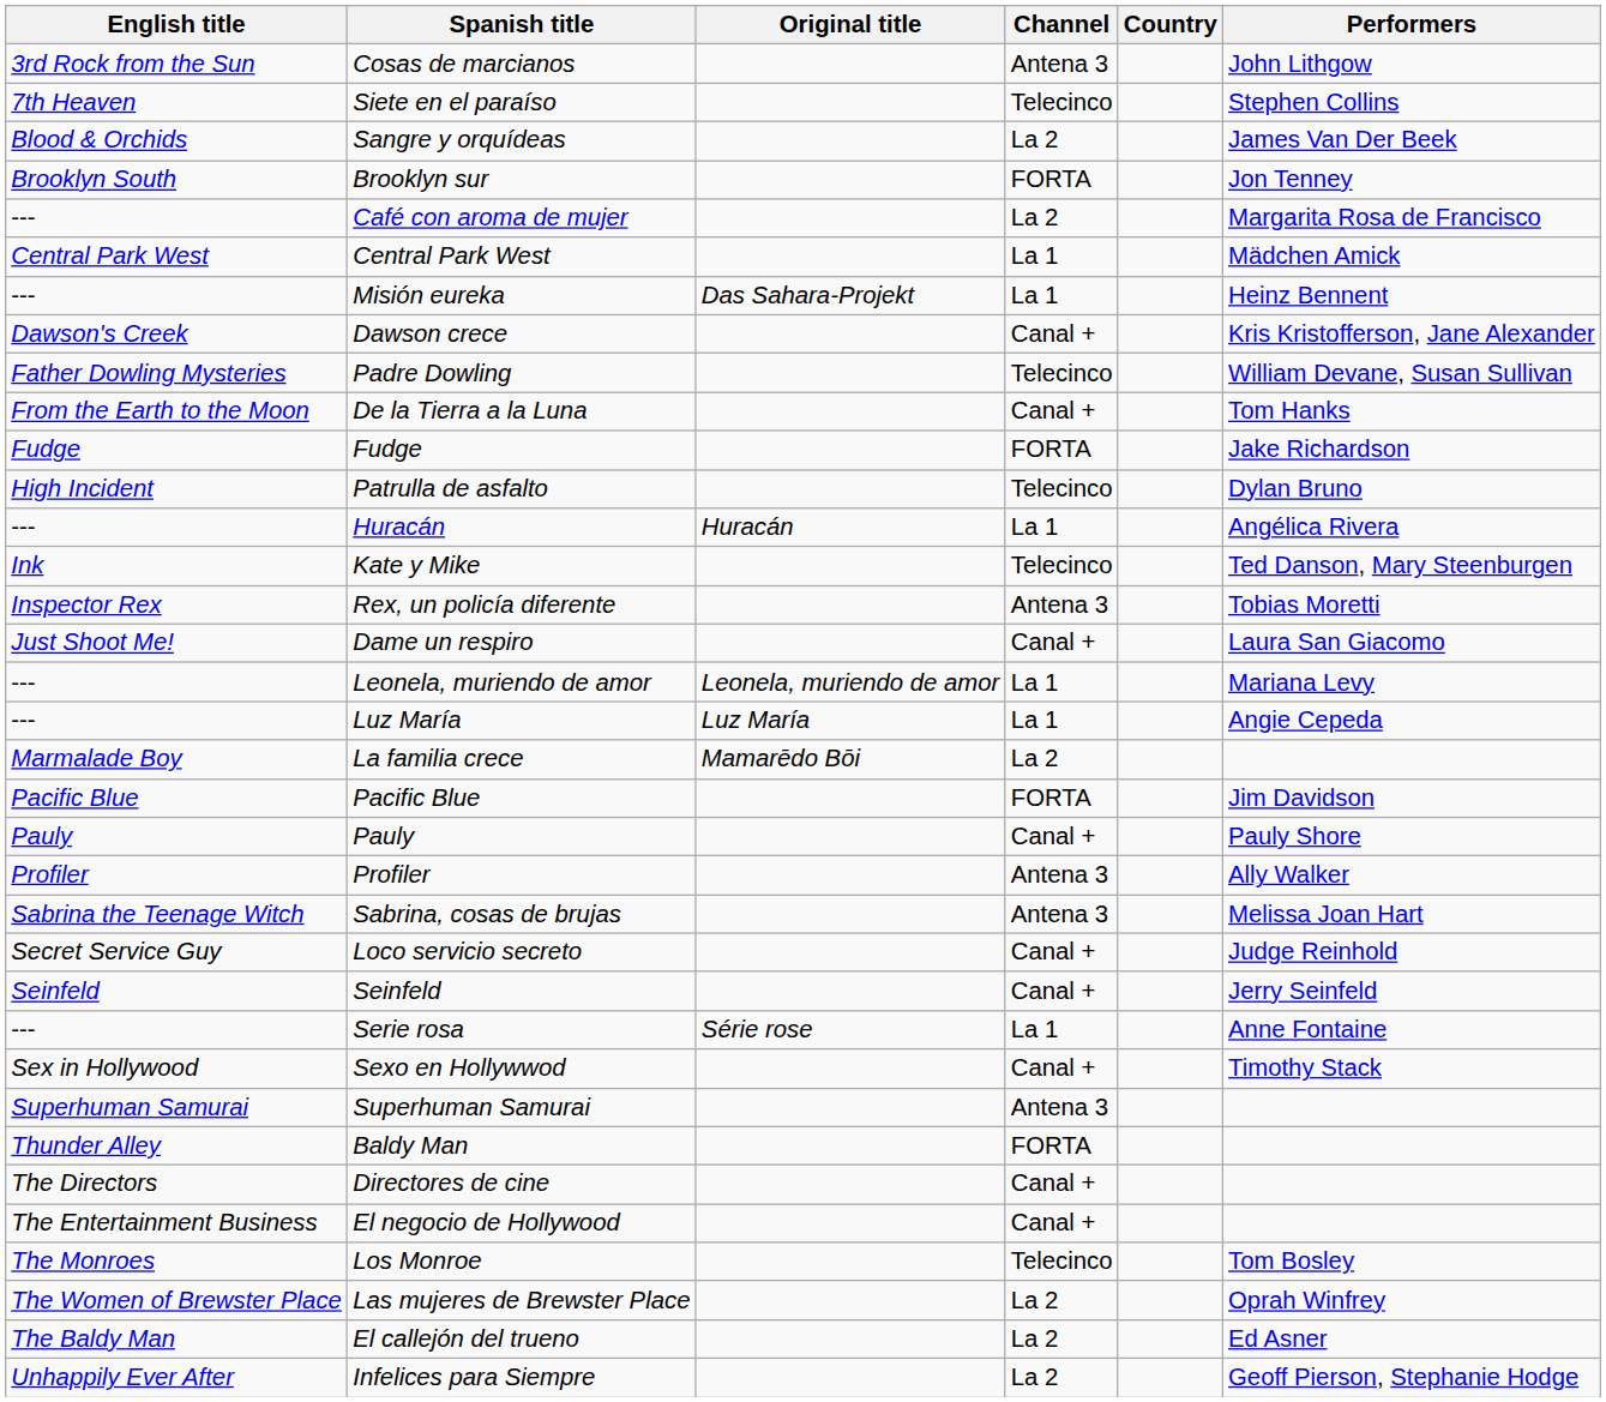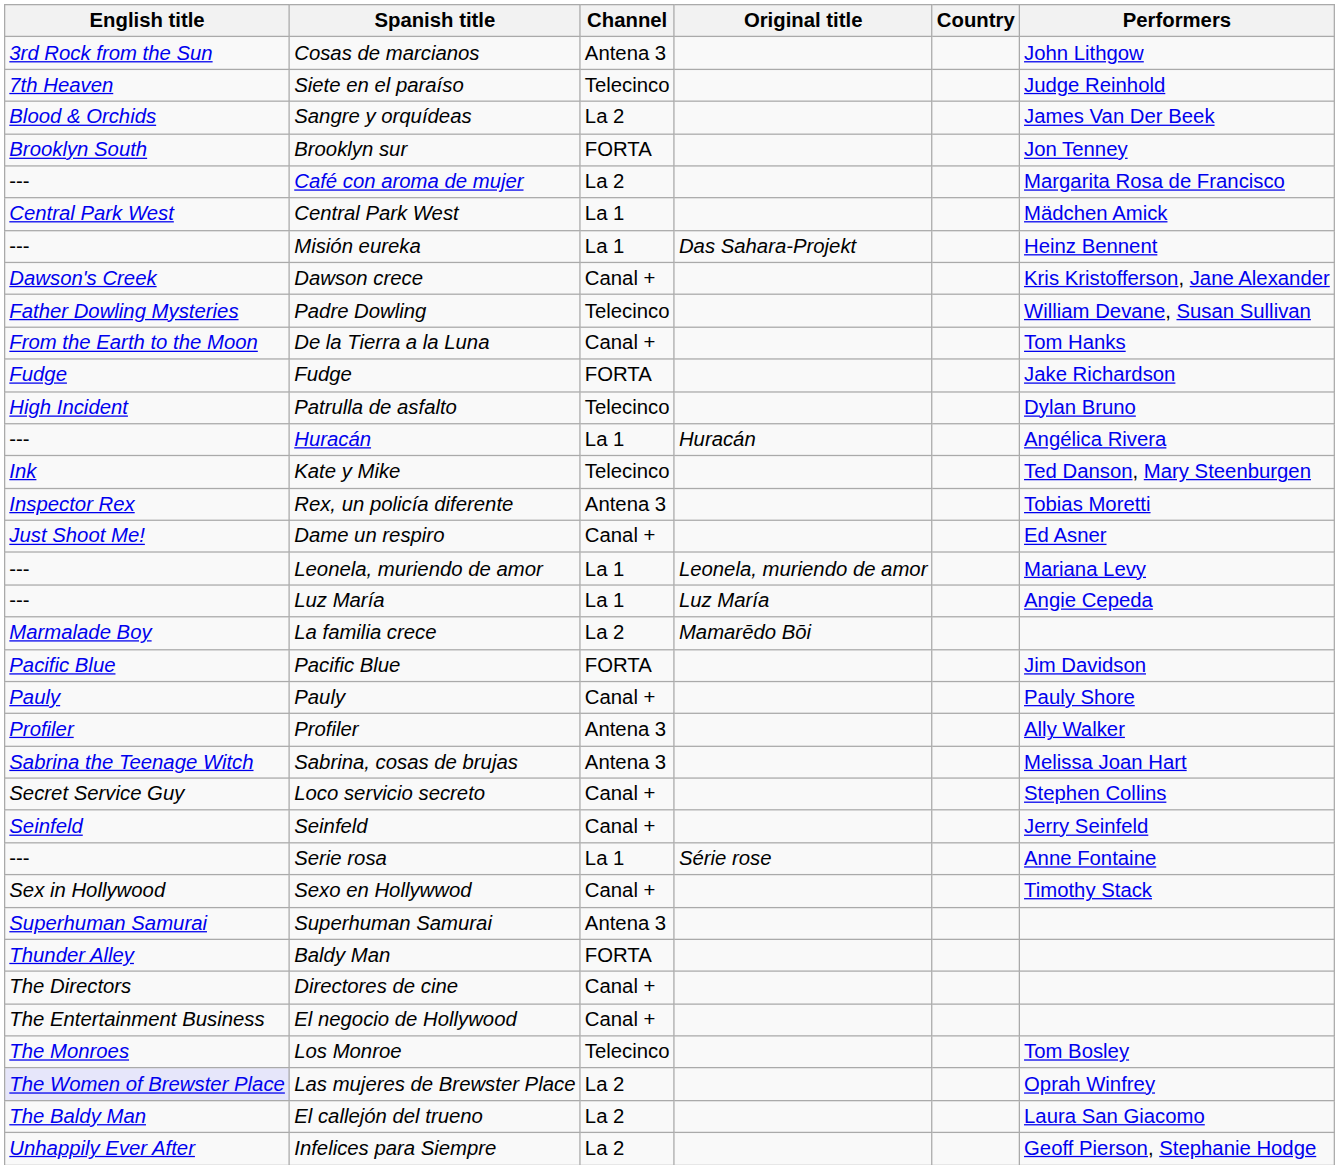columns swapped: Original title <-> Channel
Siete en el paraíso | Performers: Stephen Collins -> Judge Reinhold
Dame un respiro | Performers: Laura San Giacomo -> Ed Asner
Loco servicio secreto | Performers: Judge Reinhold -> Stephen Collins
Las mujeres de Brewster Place | English title: no background -> lavender background
El callejón del trueno | Performers: Ed Asner -> Laura San Giacomo
